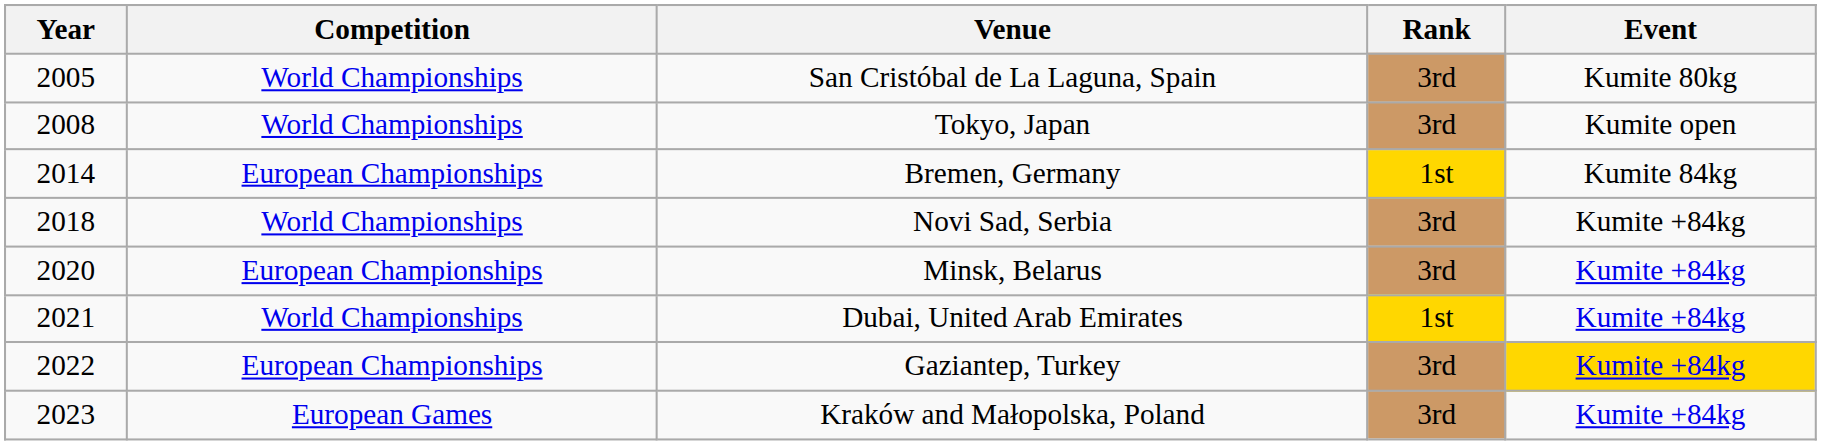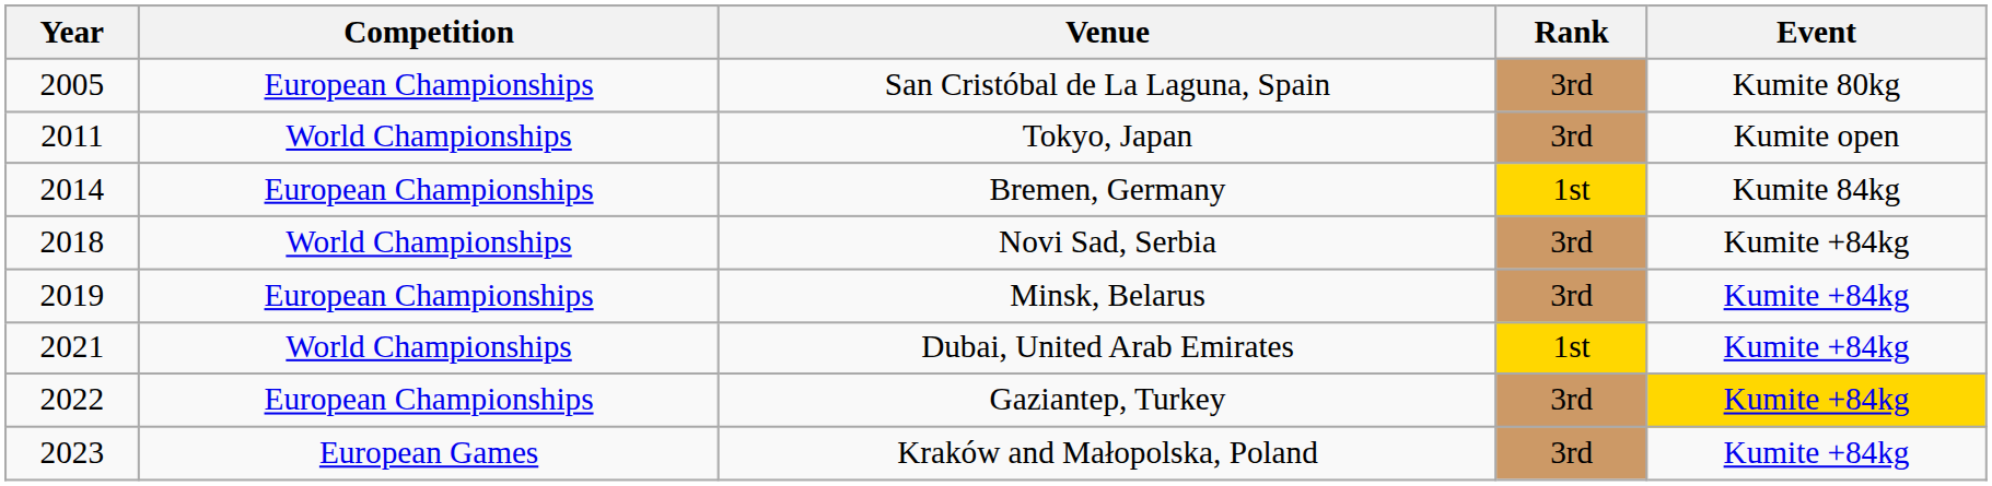San Cristóbal de La Laguna, Spain | Competition: World Championships -> European Championships
Tokyo, Japan | Year: 2008 -> 2011
Minsk, Belarus | Year: 2020 -> 2019
